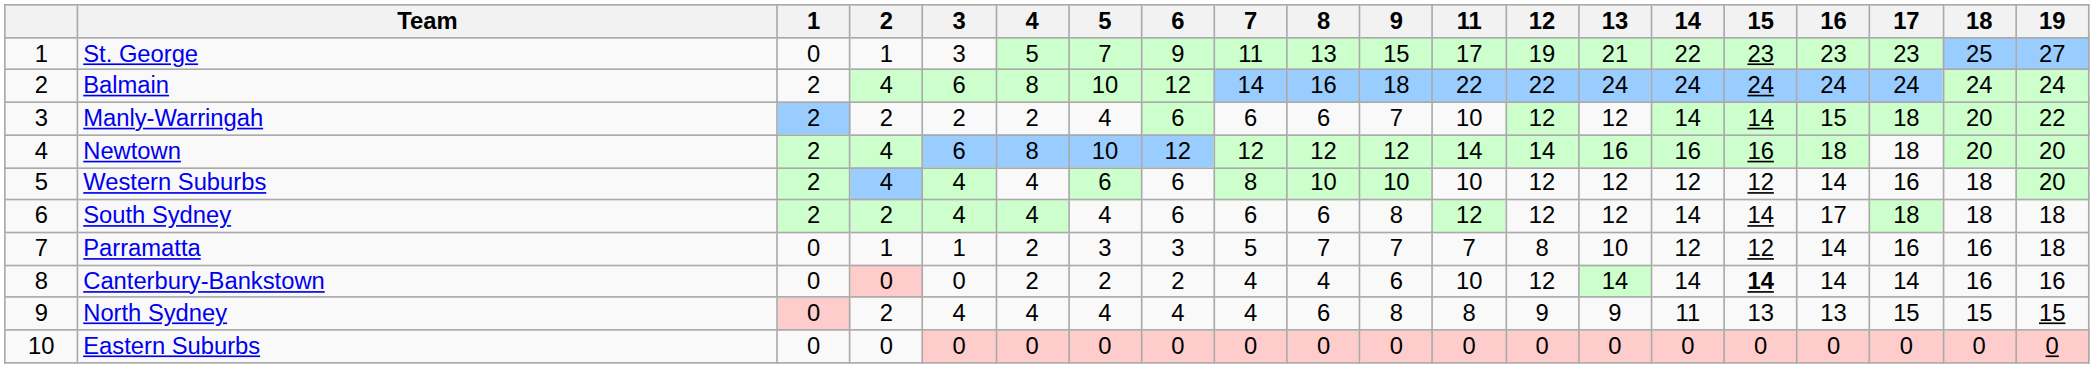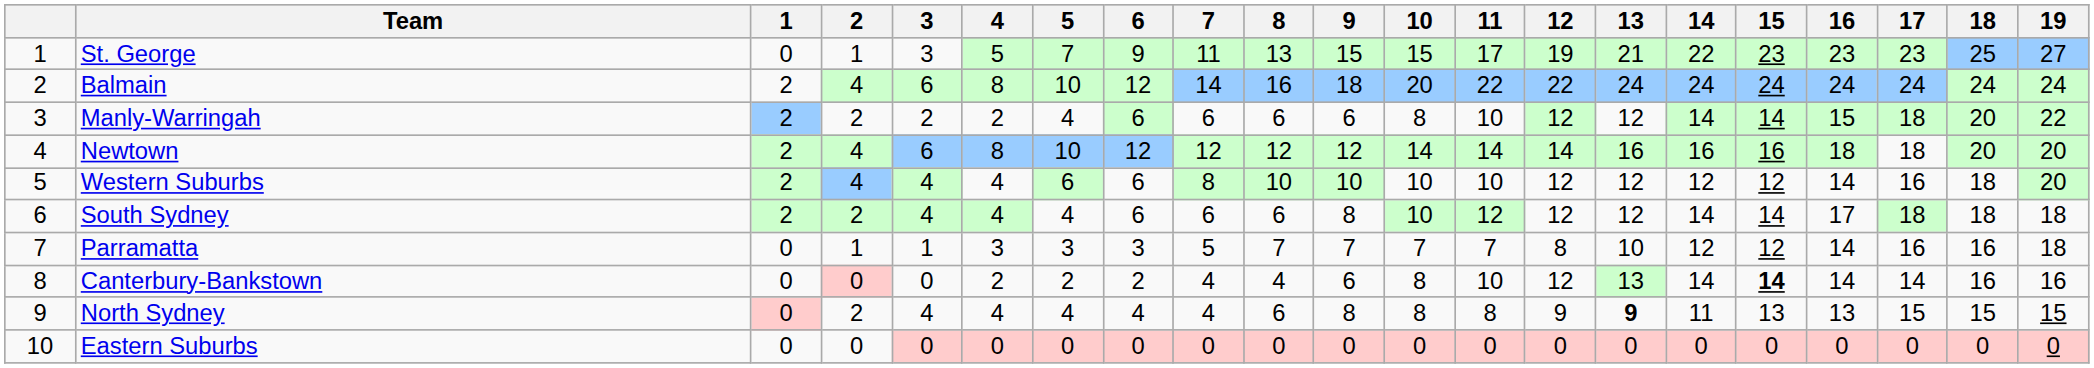+ column: 10 | 15 | 20 | 8 | 14 | 10 | 10 | 7 | 8 | 8 | 0
Manly-Warringah | 9: 7 -> 6
Parramatta | 4: 2 -> 3
Canterbury-Bankstown | 13: 14 -> 13
North Sydney | 13: normal -> bold
